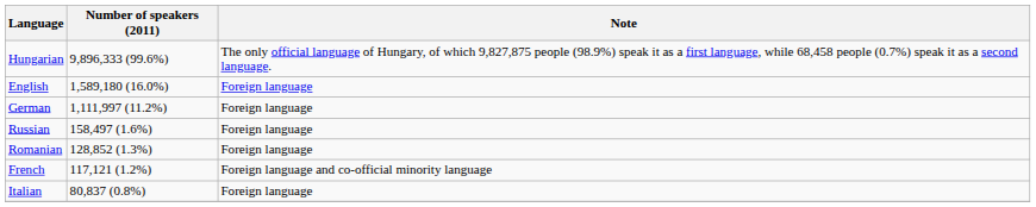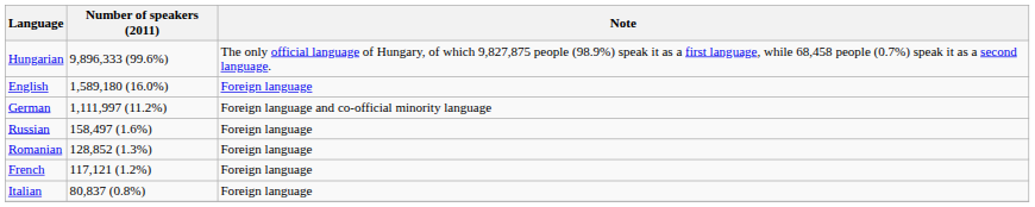German | Note: Foreign language -> Foreign language and co-official minority language
French | Note: Foreign language and co-official minority language -> Foreign language
